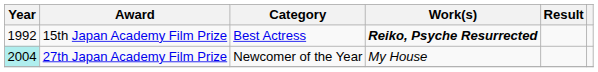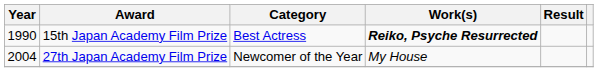15th Japan Academy Film Prize | Year: 1992 -> 1990
27th Japan Academy Film Prize | Year: paleturquoise background -> no background
